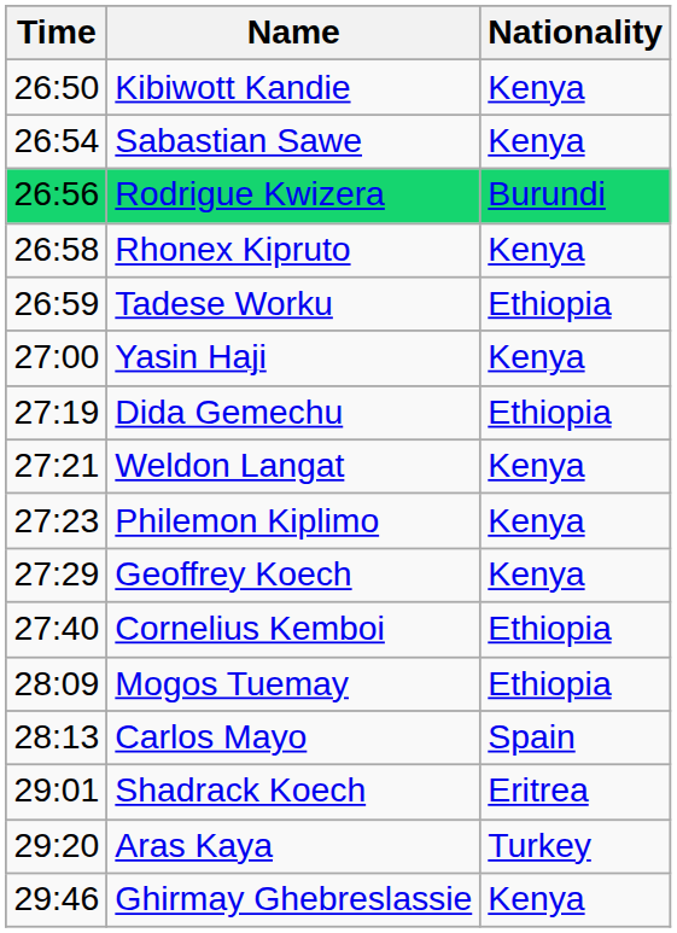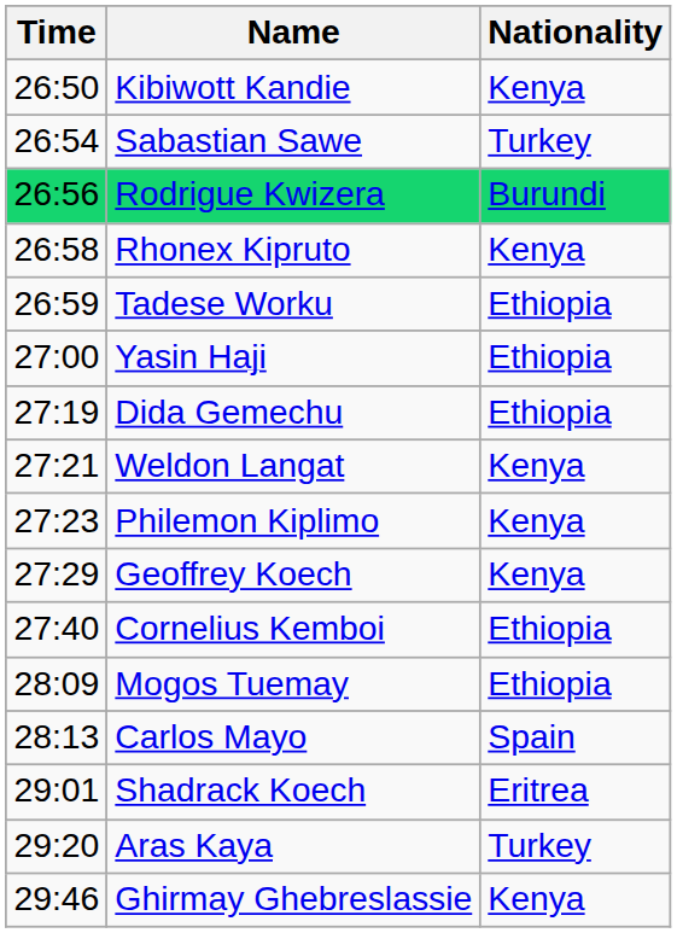Sabastian Sawe | Nationality: Kenya -> Turkey
Yasin Haji | Nationality: Kenya -> Ethiopia
